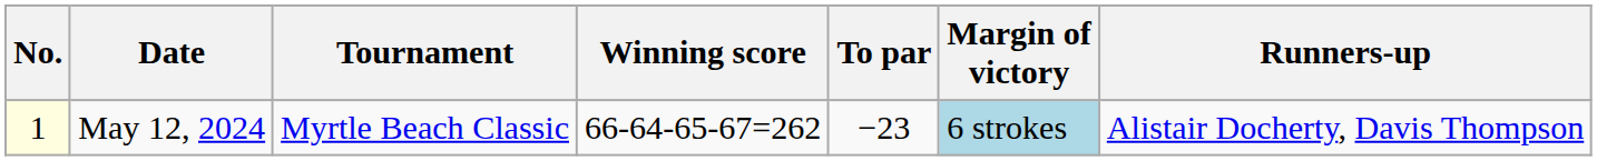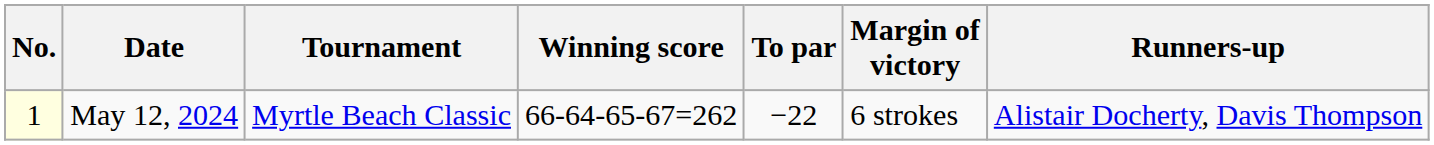May 12, 2024 | To par: −23 -> −22
May 12, 2024 | Margin of victory: lightblue background -> no background
